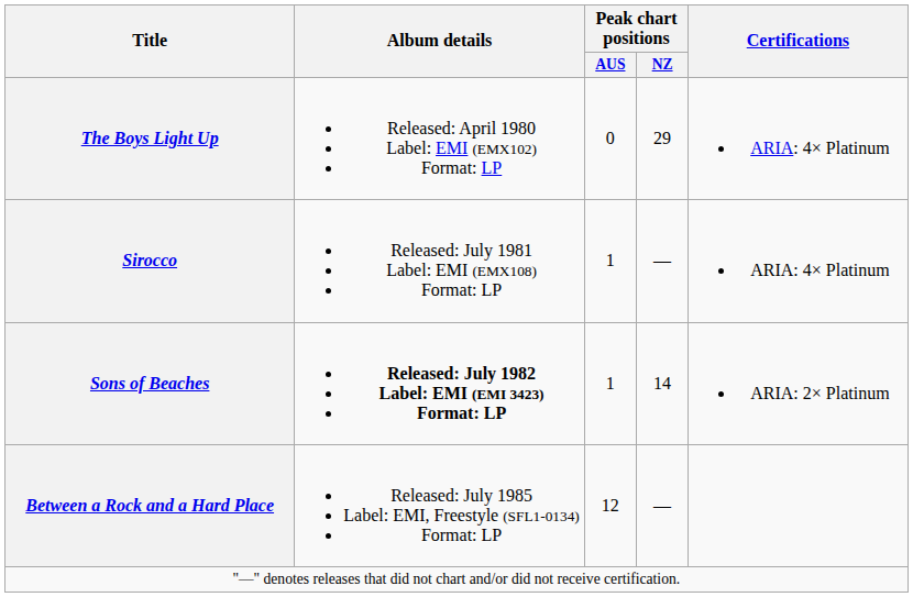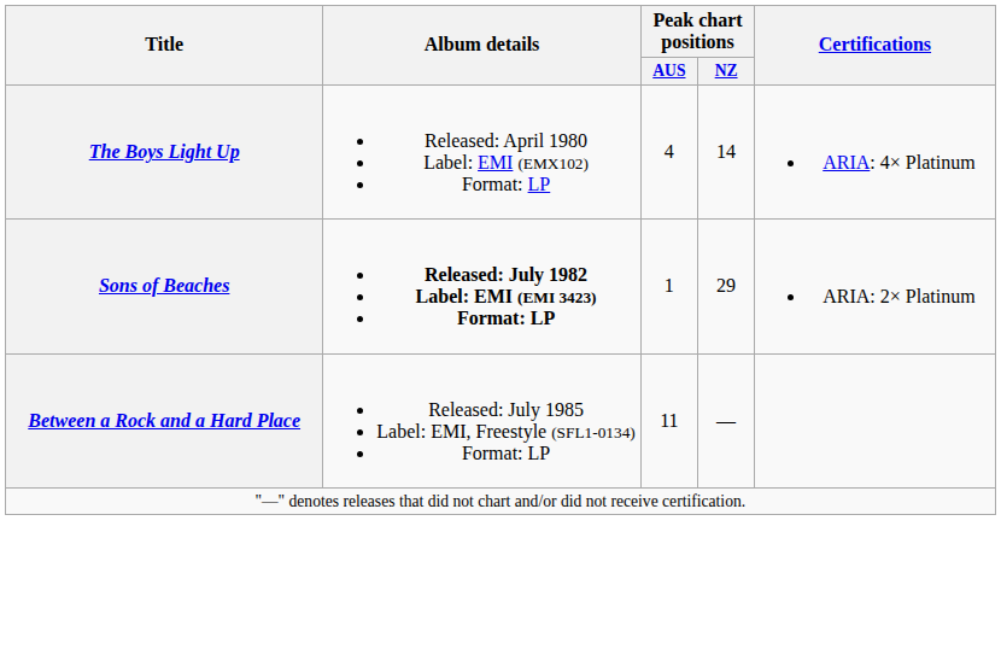The Boys Light Up | Peak chart positions / AUS: 0 -> 4
The Boys Light Up | Peak chart positions / NZ: 29 -> 14
- row: Sirocco | Released: July 1981 Label: EMI (EMX108) Format: LP | 1 | — | ARIA: 4× Platinum
Sons of Beaches | Peak chart positions / NZ: 14 -> 29
Between a Rock and a Hard Place | Peak chart positions / AUS: 12 -> 11
